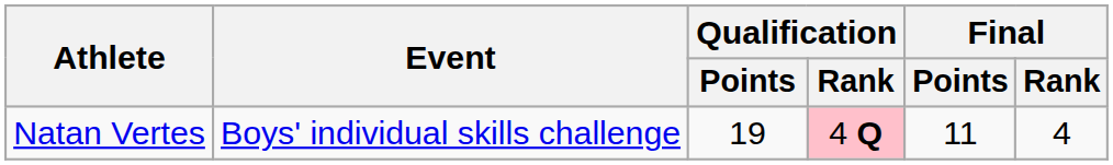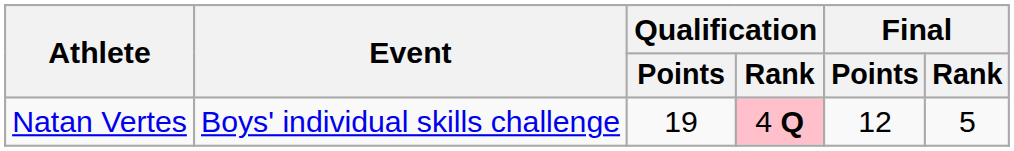Natan Vertes | Final / Points: 11 -> 12
Natan Vertes | Final / Rank: 4 -> 5
